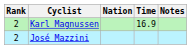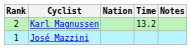Karl Magnussen | Time: 16.9 -> 13.2
José Mazzini | Rank: 2 -> 1
